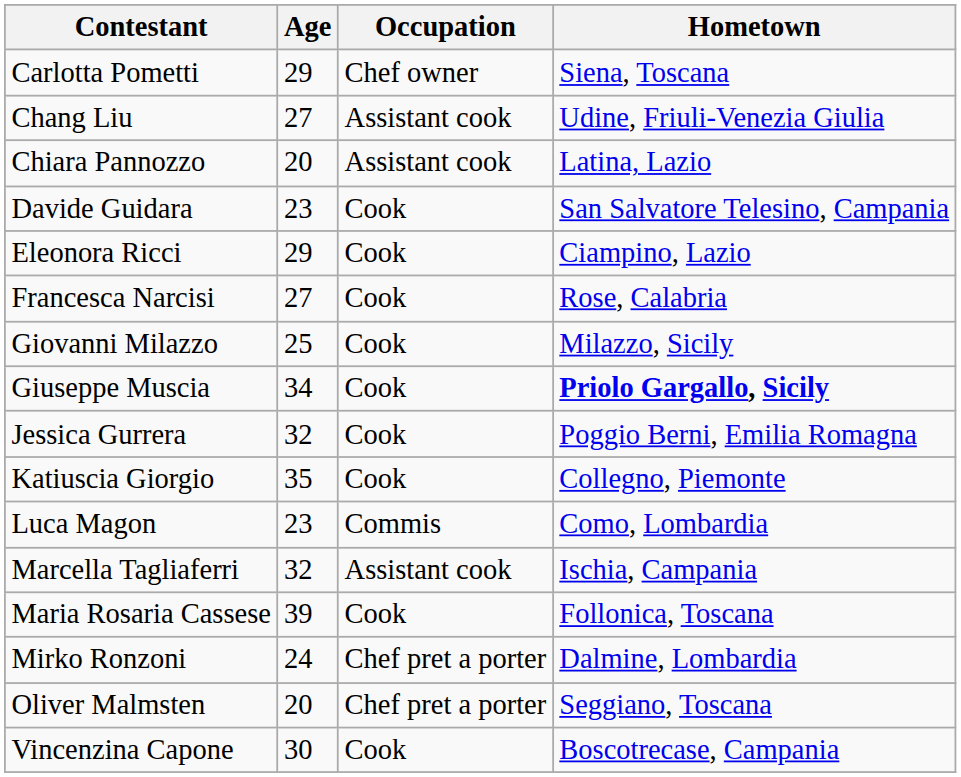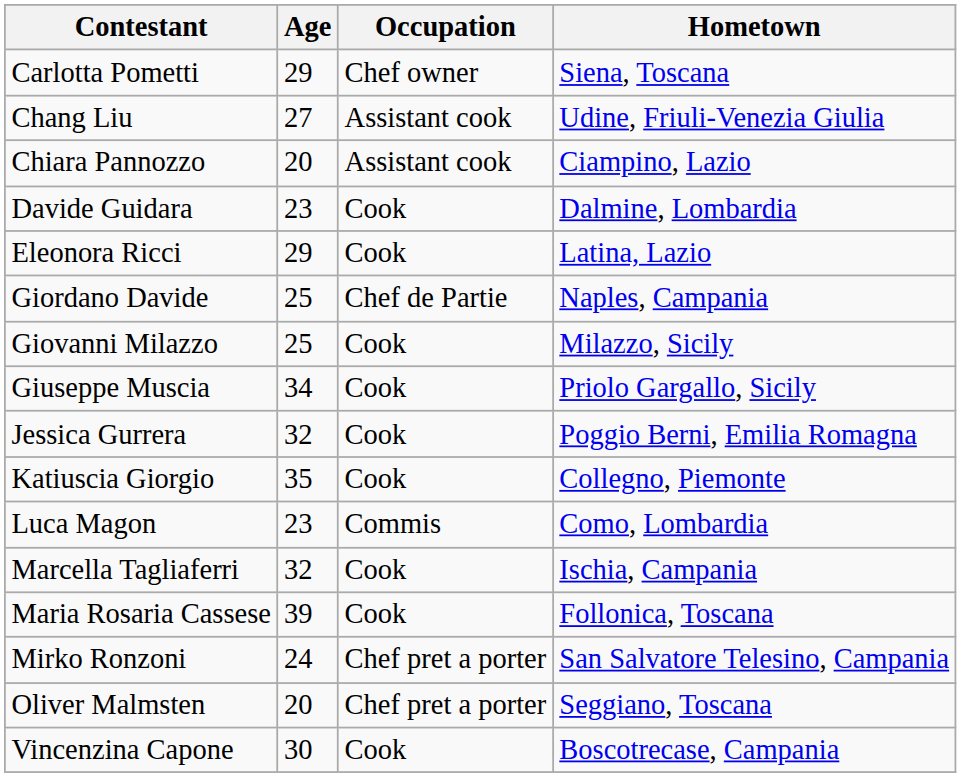Chiara Pannozzo | Hometown: Latina, Lazio -> Ciampino, Lazio
Davide Guidara | Hometown: San Salvatore Telesino, Campania -> Dalmine, Lombardia
Eleonora Ricci | Hometown: Ciampino, Lazio -> Latina, Lazio
- row: Francesca Narcisi | 27 | Cook | Rose, Calabria
+ row: Giordano Davide | 25 | Chef de Partie | Naples, Campania
Giuseppe Muscia | Hometown: bold -> normal
Marcella Tagliaferri | Occupation: Assistant cook -> Cook
Mirko Ronzoni | Hometown: Dalmine, Lombardia -> San Salvatore Telesino, Campania
